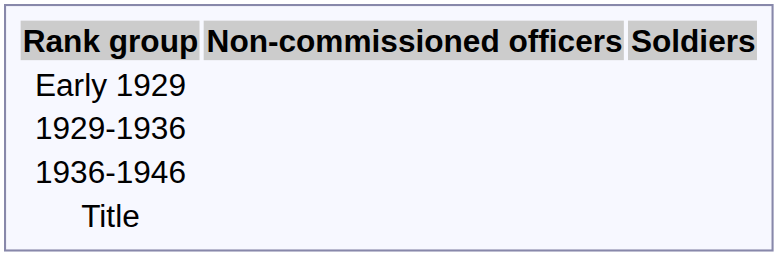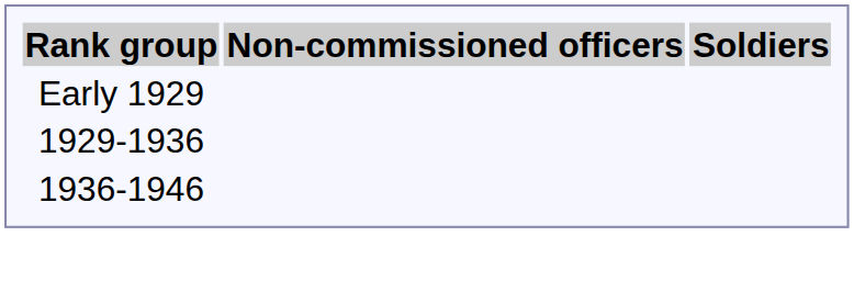- row: Title
